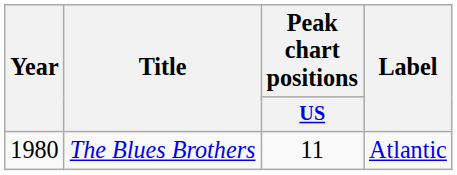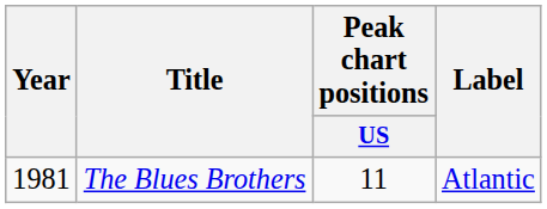The Blues Brothers | Year: 1980 -> 1981
